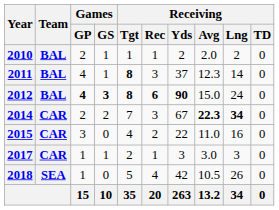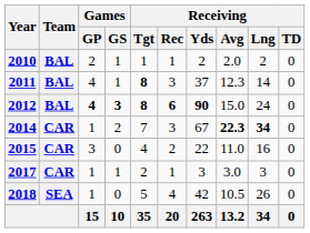2014 | Games / GP: 2 -> 1
